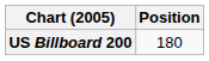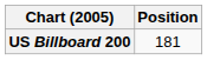US Billboard 200 | Position: 180 -> 181
